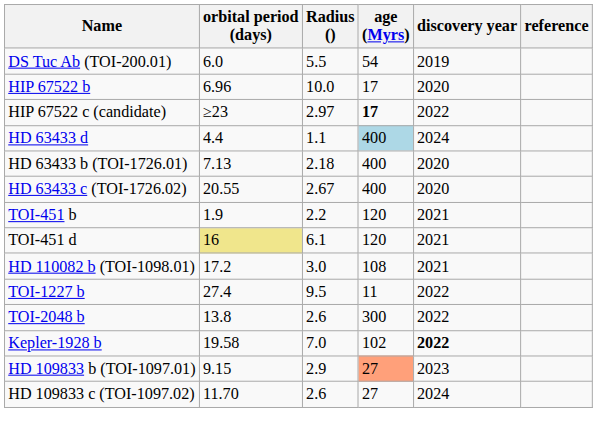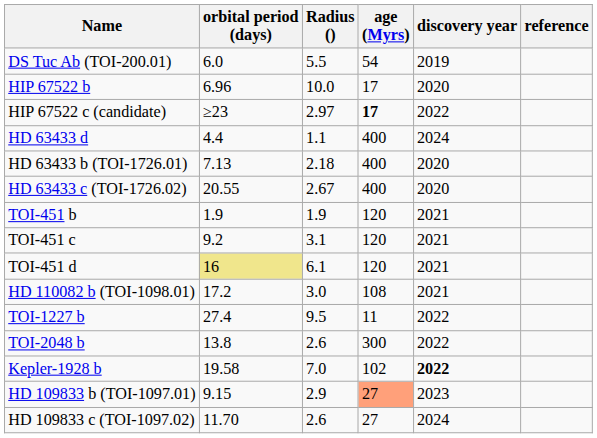HD 63433 d | age (Myrs): lightblue background -> no background
TOI-451 b | Radius (): 2.2 -> 1.9
+ row: TOI-451 c | 9.2 | 3.1 | 120 | 2021
